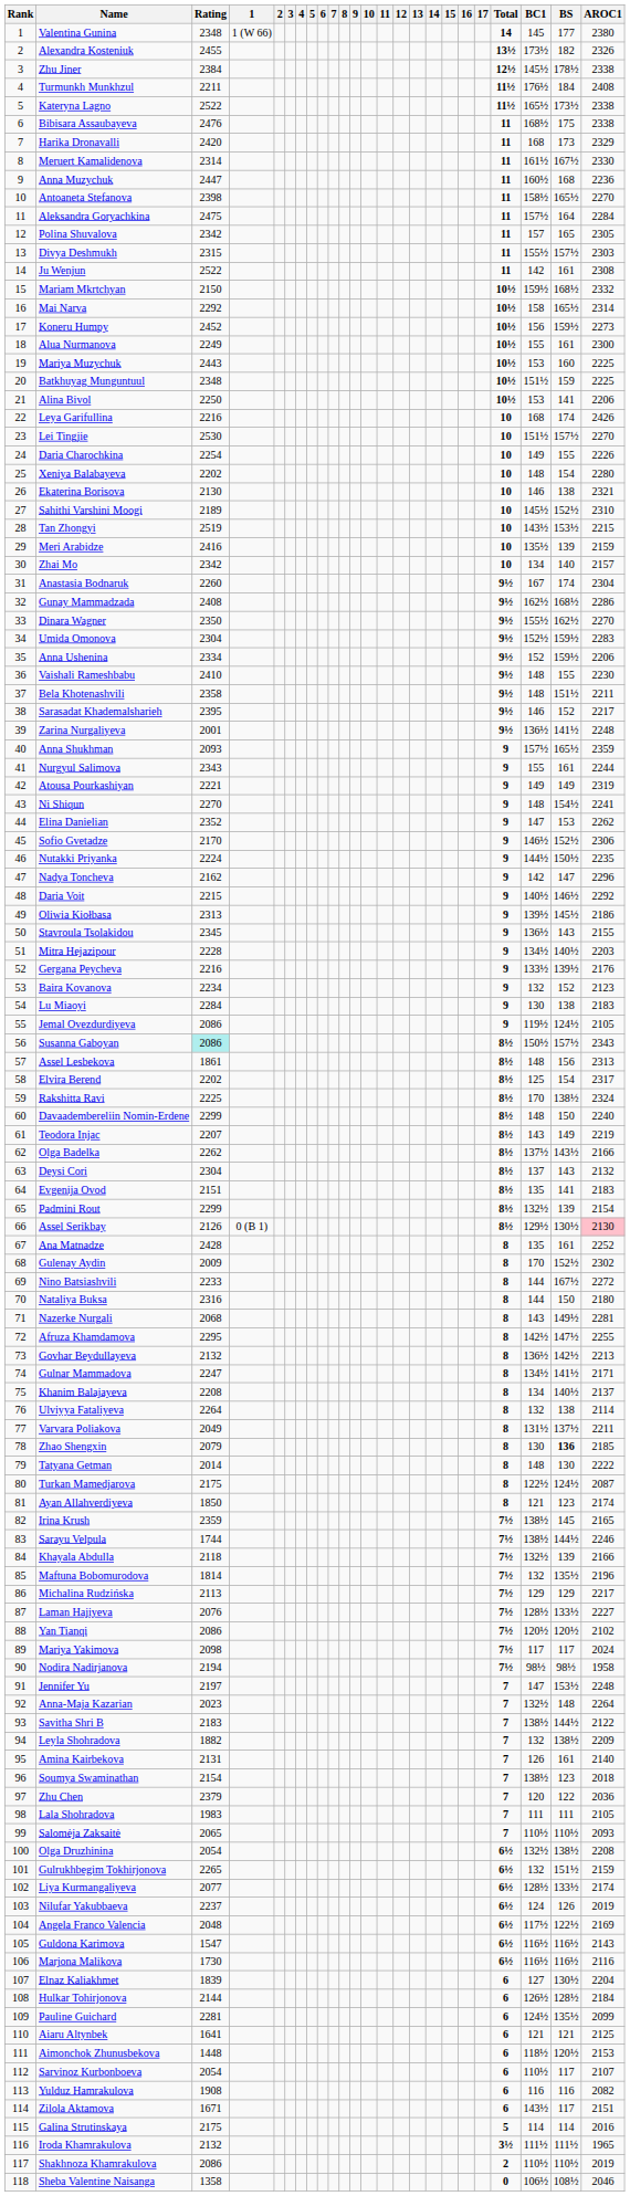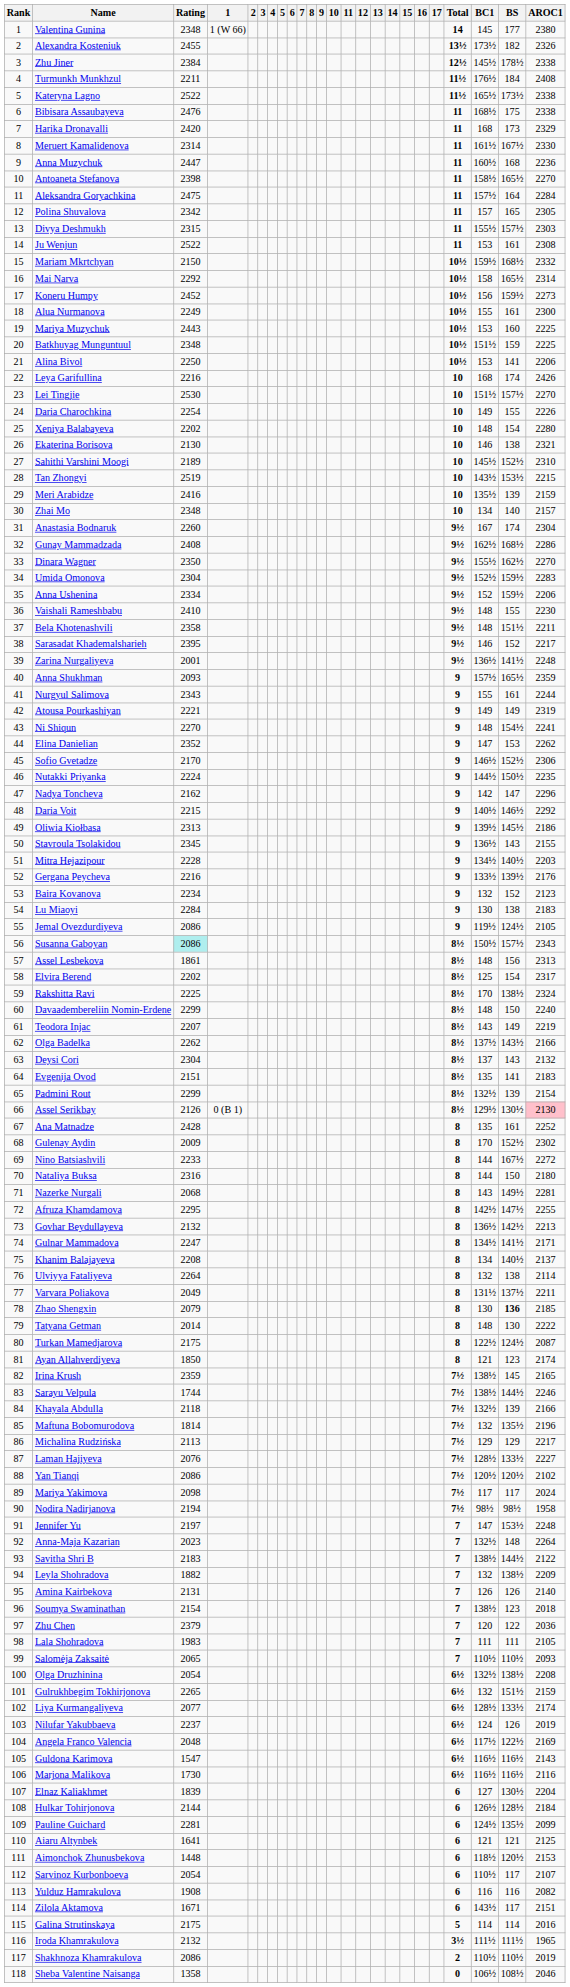Ju Wenjun | BC1: 142 -> 153
Zhai Mo | Rating: 2342 -> 2348
Amina Kairbekova | BS: 161 -> 126
